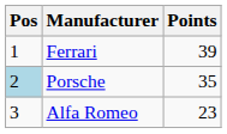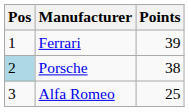Porsche | Points: 35 -> 38
Alfa Romeo | Points: 23 -> 25
